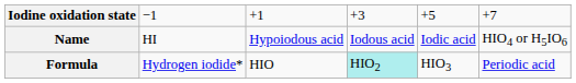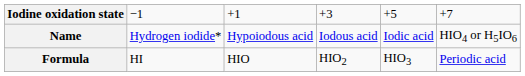Name | column 2: HI -> Hydrogen iodide*
Formula | column 2: Hydrogen iodide* -> HI
Formula | column 4: paleturquoise background -> no background
